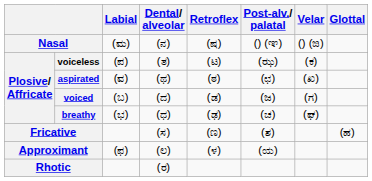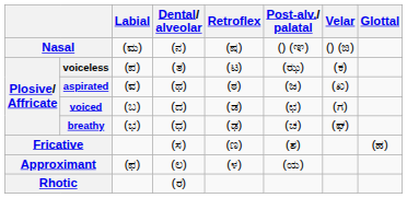aspirated | Post-alv./ palatal: (ಛ) -> (ಜ)
voiced | Post-alv./ palatal: (ಜ) -> (ಛ)
